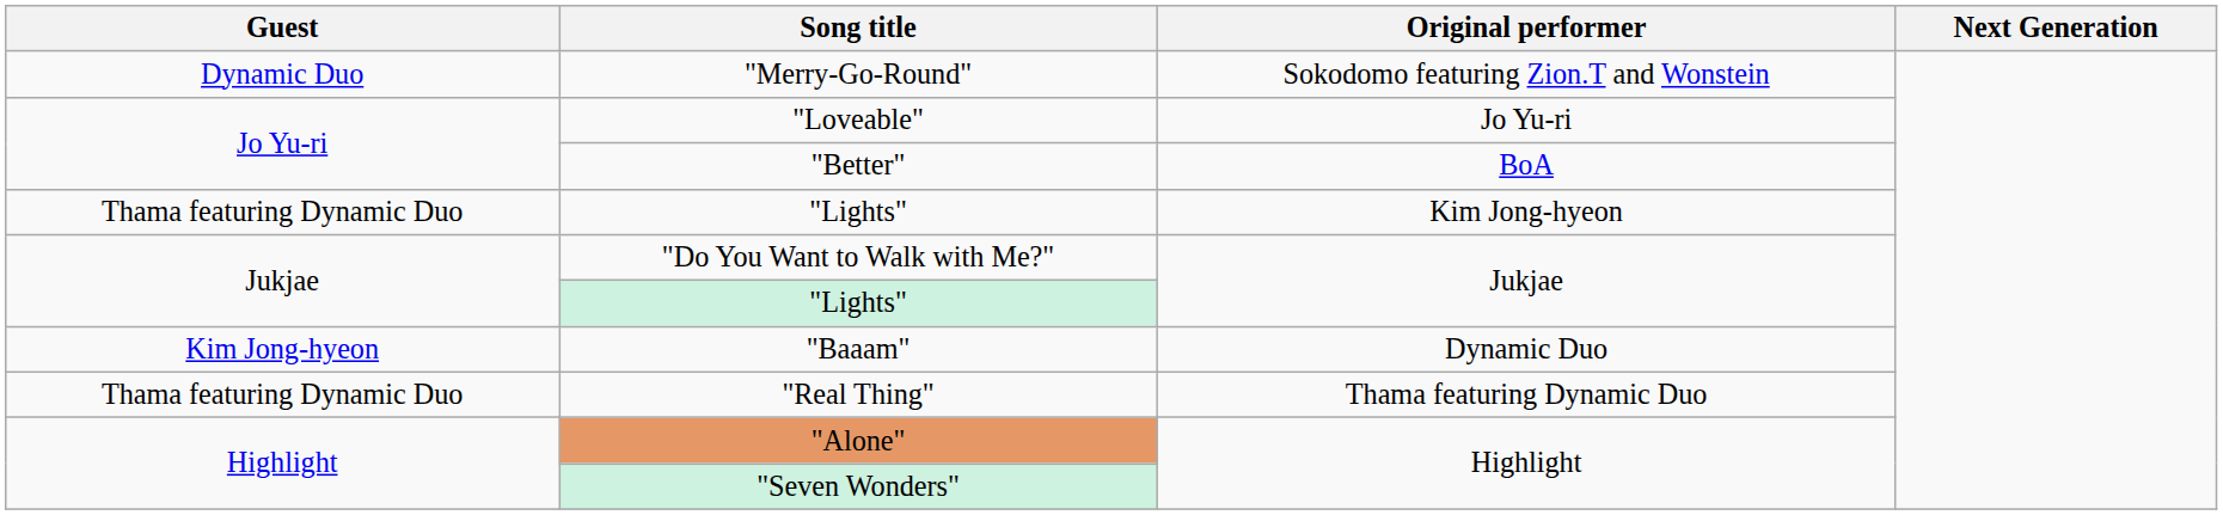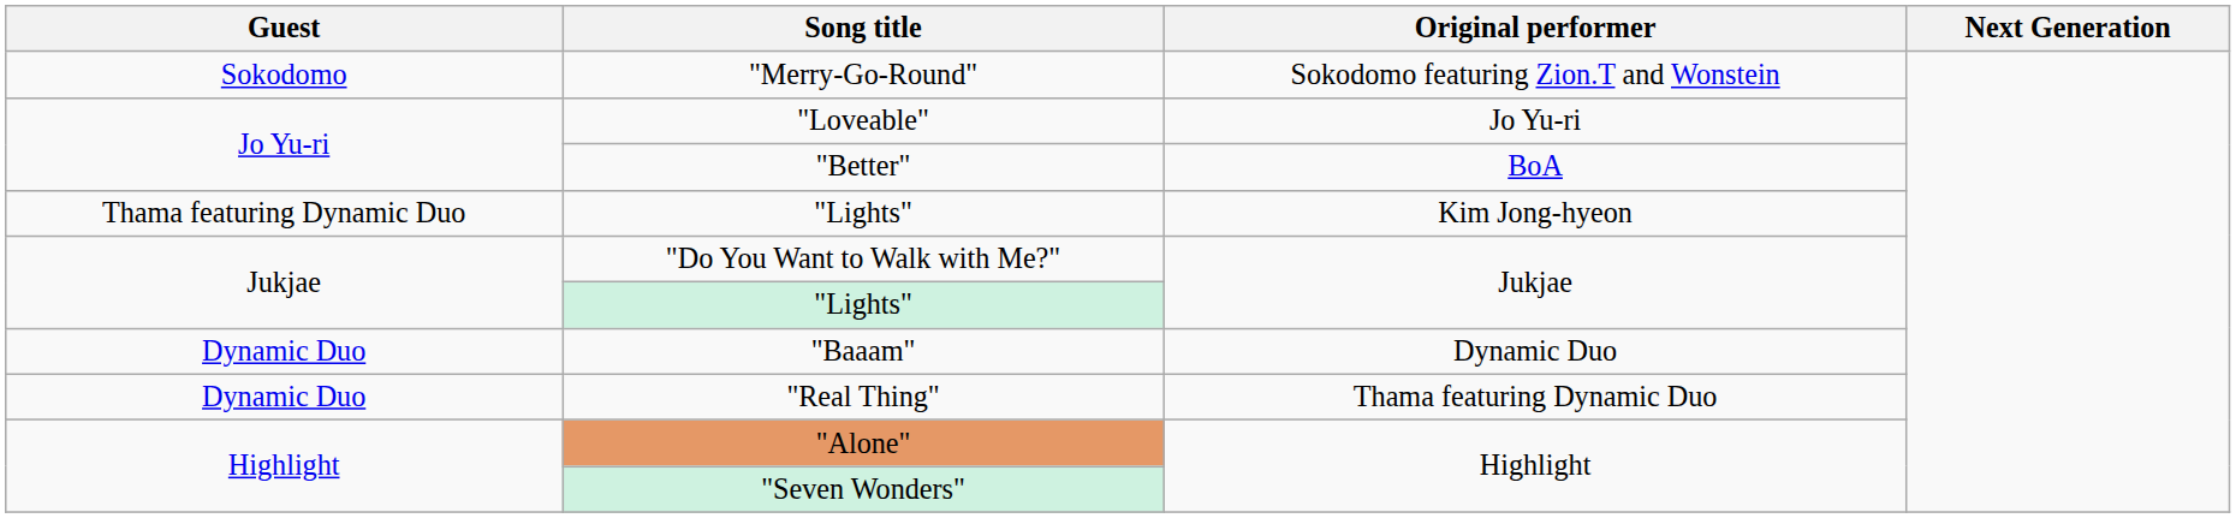"Merry-Go-Round" | Guest: Dynamic Duo -> Sokodomo
"Baaam" | Guest: Kim Jong-hyeon -> Dynamic Duo
"Real Thing" | Guest: Thama featuring Dynamic Duo -> Dynamic Duo
